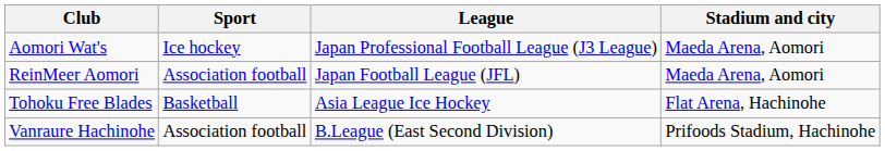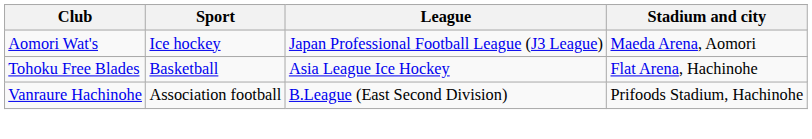- row: ReinMeer Aomori | Association football | Japan Football League (JFL) | Maeda Arena, Aomori
